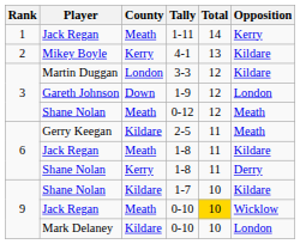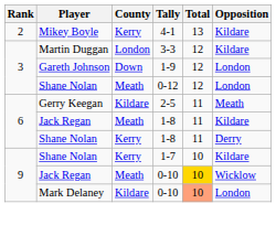- row: 1 | Jack Regan | Meath | 1-11 | 14 | Kerry
0-12 | Opposition: Meath -> London
1-7 | County: Kildare -> Kerry
Mark Delaney / 0-10 | Total: no background -> lightsalmon background
